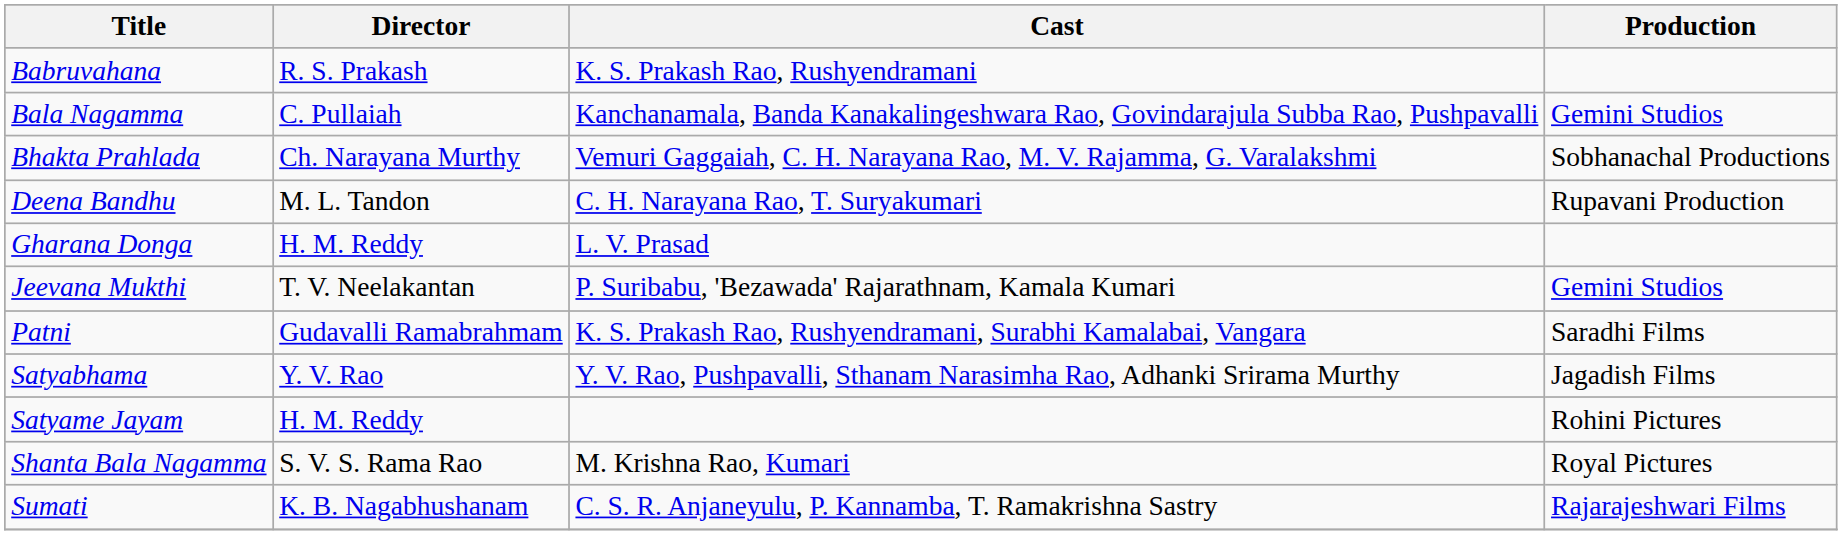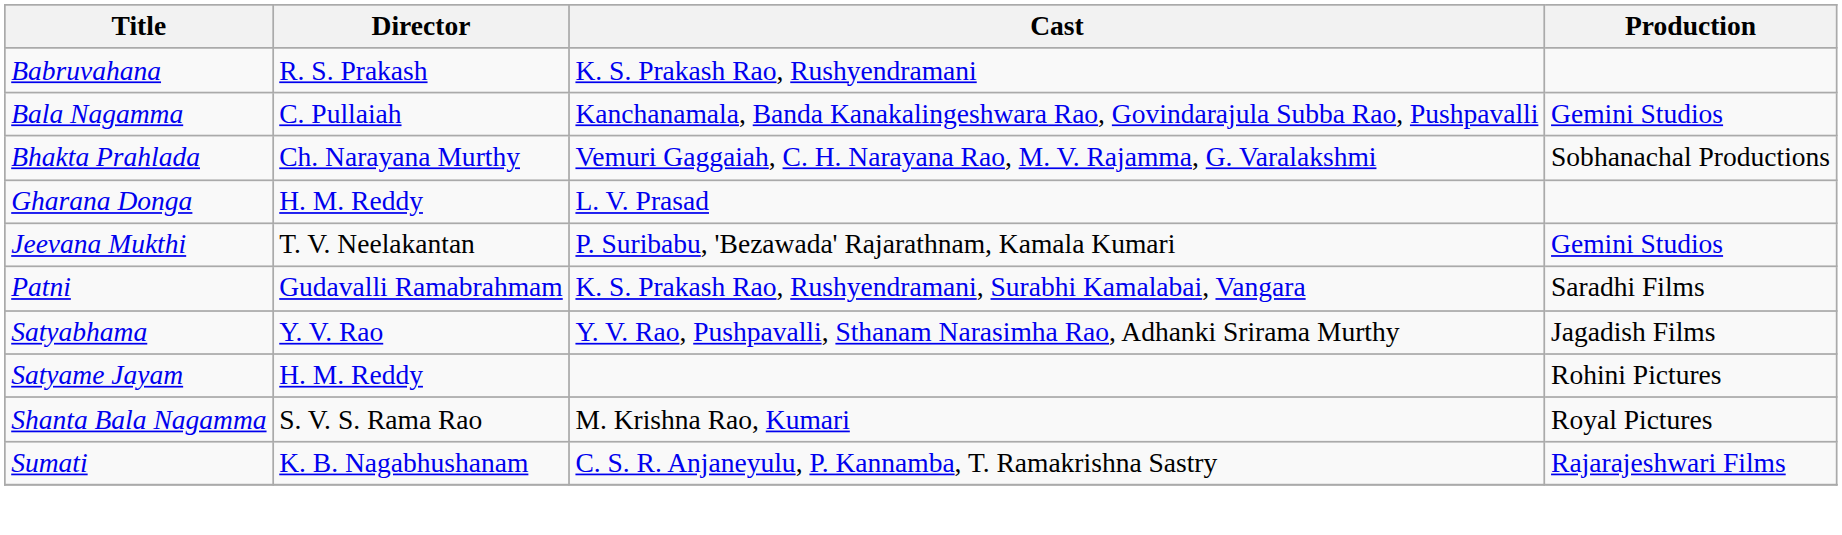- row: Deena Bandhu | M. L. Tandon | C. H. Narayana Rao, T. Suryakumari | Rupavani Production
